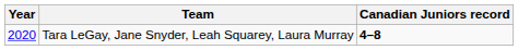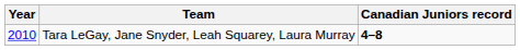Tara LeGay, Jane Snyder, Leah Squarey, Laura Murray | Year: 2020 -> 2010
